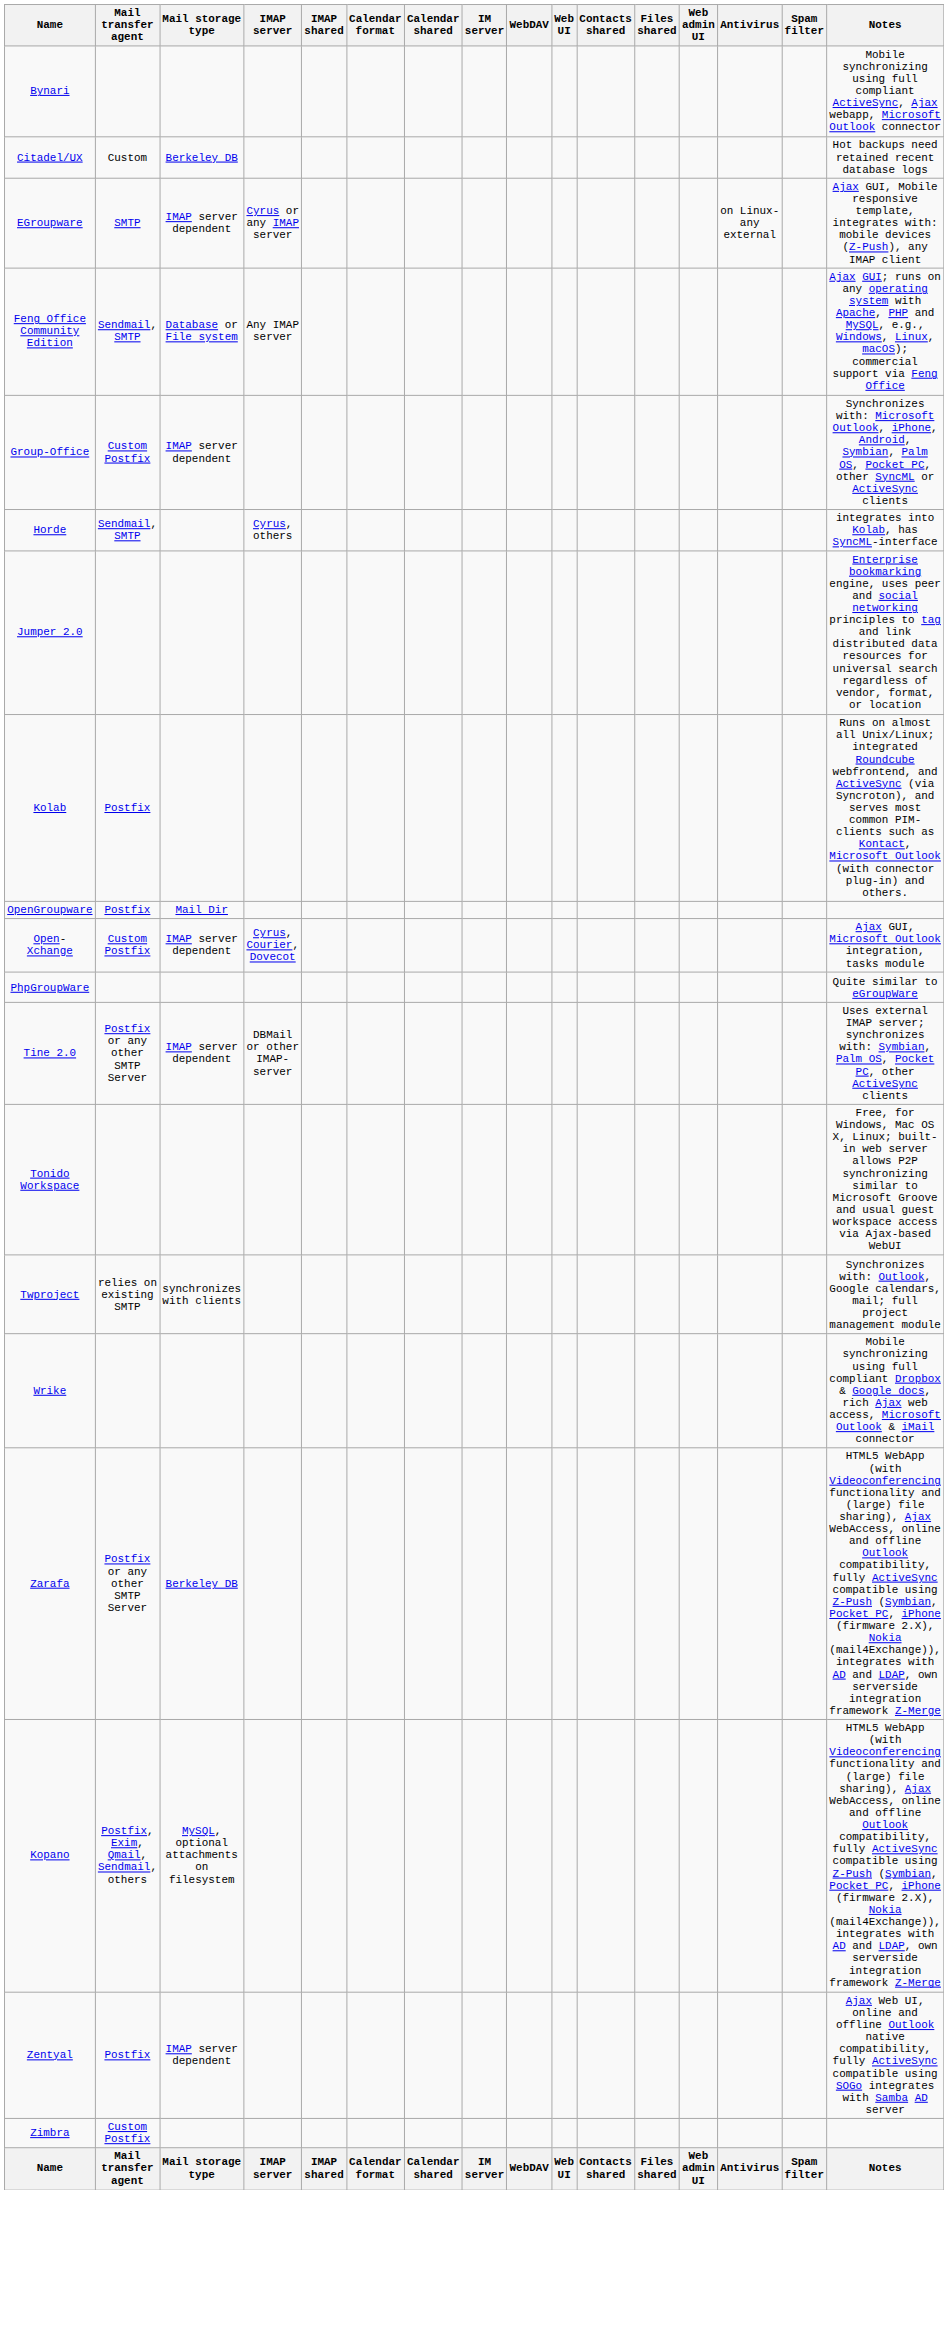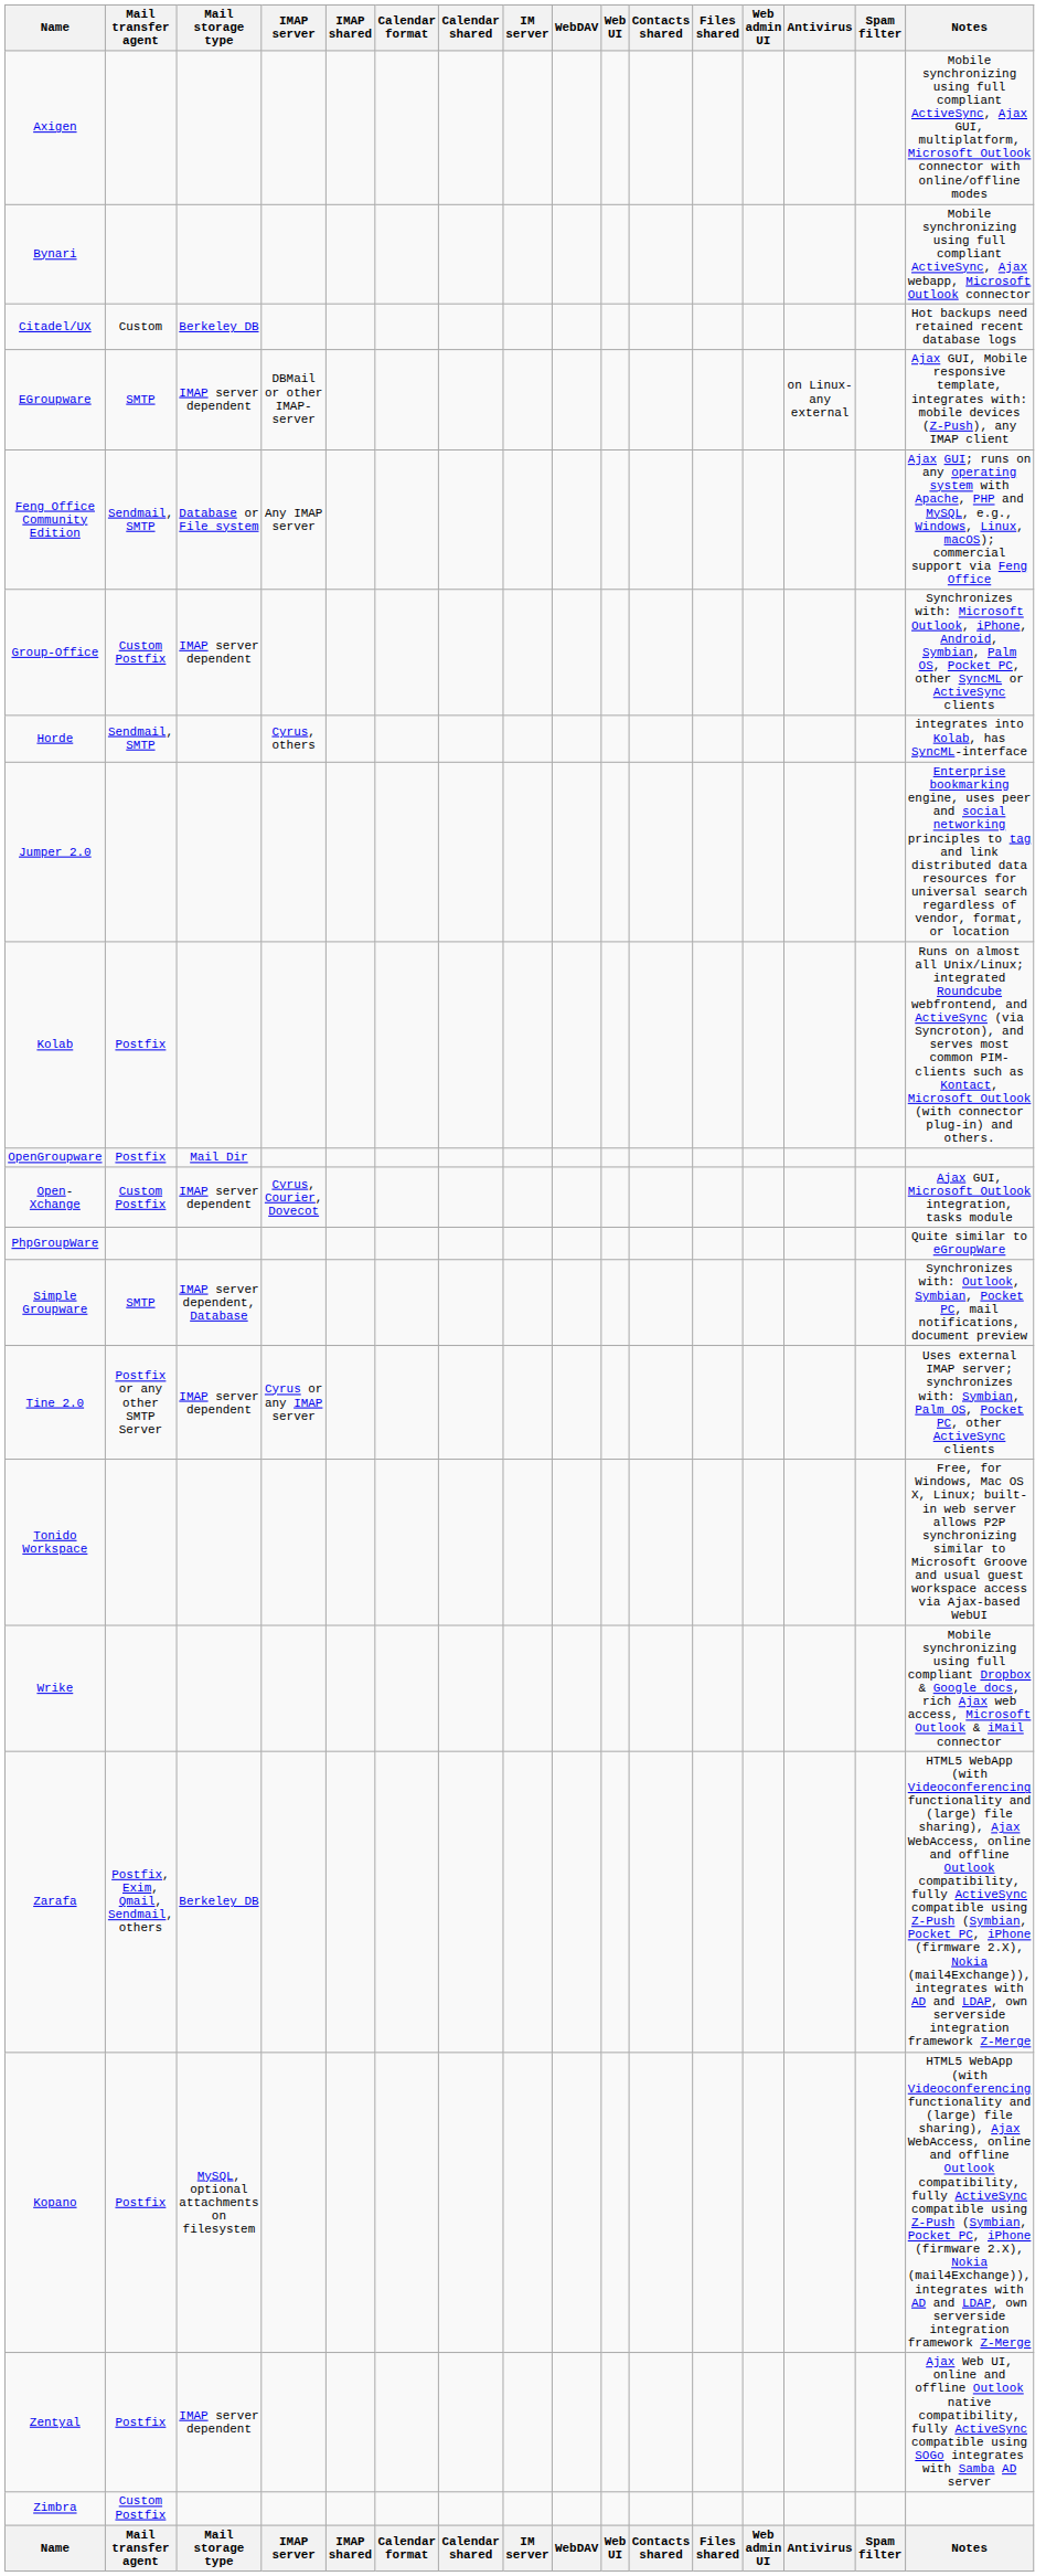+ row: Axigen | Mobile synchronizing using full compliant ActiveSync, Ajax GUI, multiplatform, Microsoft Outlook connector with online/offline modes
EGroupware | IMAP server: Cyrus or any IMAP server -> DBMail or other IMAP-server
+ row: Simple Groupware | SMTP | IMAP server dependent, Database | Synchronizes with: Outlook, Symbian, Pocket PC, mail notifications, document preview
Tine 2.0 | IMAP server: DBMail or other IMAP-server -> Cyrus or any IMAP server
- row: Twproject | relies on existing SMTP | synchronizes with clients | Synchronizes with: Outlook, Google calendars, mail; full project management module
Zarafa | Mail transfer agent: Postfix or any other SMTP Server -> Postfix, Exim, Qmail, Sendmail, others
Kopano | Mail transfer agent: Postfix, Exim, Qmail, Sendmail, others -> Postfix
